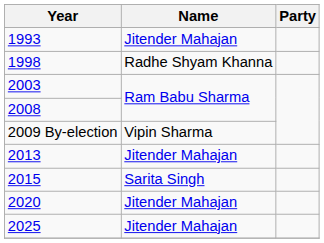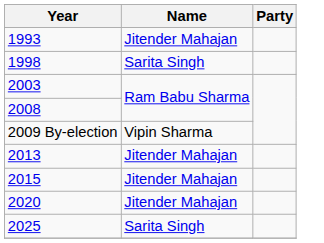1998 | Name: Radhe Shyam Khanna -> Sarita Singh
2015 | Name: Sarita Singh -> Jitender Mahajan
2025 | Name: Jitender Mahajan -> Sarita Singh
